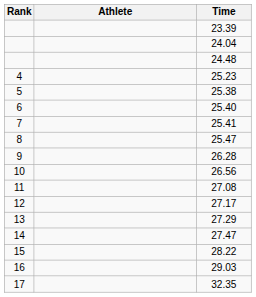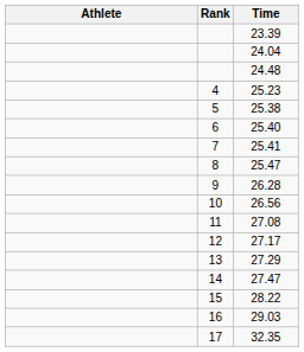columns swapped: Rank <-> Athlete
